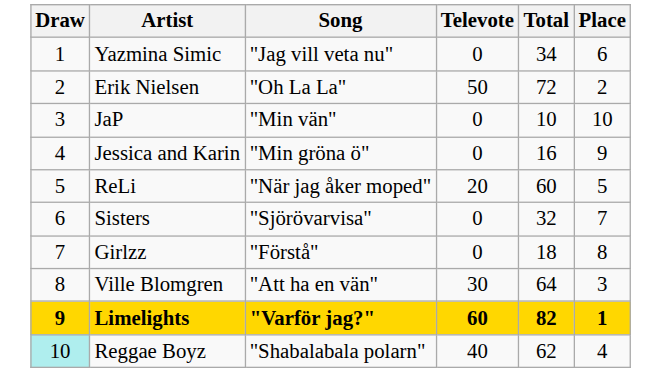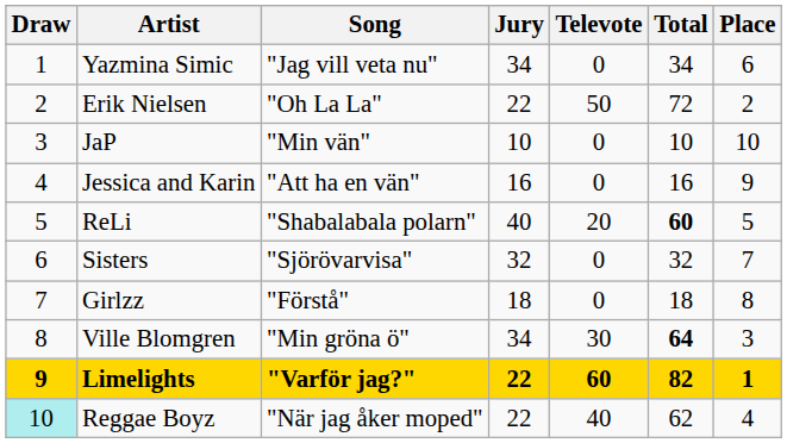+ column: Jury | 34 | 22 | 10 | 16 | 40 | 32 | 18 | 34 | 22 | 22
Jessica and Karin | Song: "Min gröna ö" -> "Att ha en vän"
ReLi | Song: "När jag åker moped" -> "Shabalabala polarn"
ReLi | Total: normal -> bold
Ville Blomgren | Song: "Att ha en vän" -> "Min gröna ö"
Ville Blomgren | Total: normal -> bold
Reggae Boyz | Song: "Shabalabala polarn" -> "När jag åker moped"
